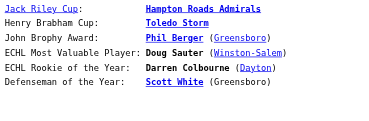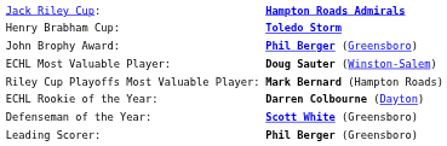+ row: Riley Cup Playoffs Most Valuable Player: | Mark Bernard (Hampton Roads)
+ row: Leading Scorer: | Phil Berger (Greensboro)
